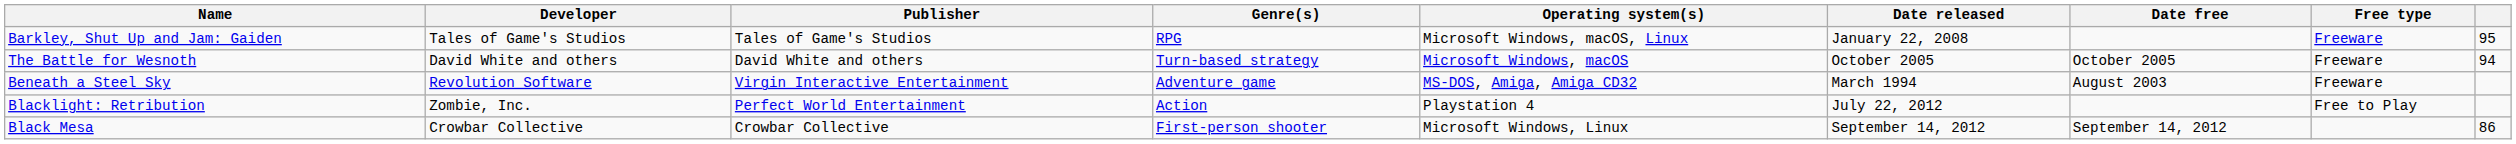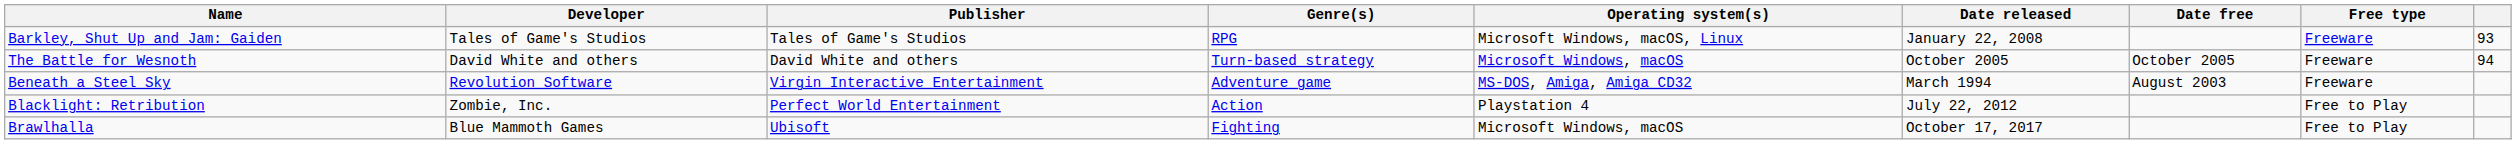Barkley, Shut Up and Jam: Gaiden | column 9: 95 -> 93
- row: Black Mesa | Crowbar Collective | Crowbar Collective | First-person shooter | Microsoft Windows, Linux | September 14, 2012 | September 14, 2012 | 86
+ row: Brawlhalla | Blue Mammoth Games | Ubisoft | Fighting | Microsoft Windows, macOS | October 17, 2017 | Free to Play
